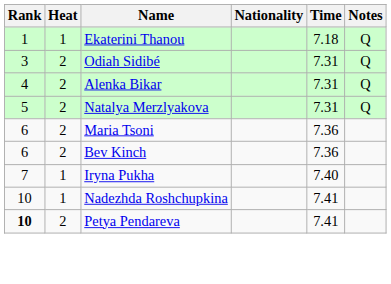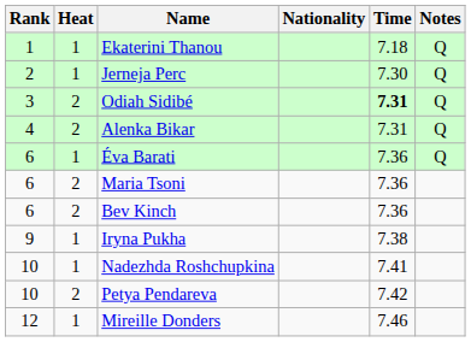+ row: 2 | 1 | Jerneja Perc | 7.30 | Q
Odiah Sidibé | Time: normal -> bold
- row: 5 | 2 | Natalya Merzlyakova | 7.31 | Q
+ row: 6 | 1 | Éva Barati | 7.36 | Q
Iryna Pukha | Rank: 7 -> 9
Iryna Pukha | Time: 7.40 -> 7.38
Petya Pendareva | Rank: bold -> normal
Petya Pendareva | Time: 7.41 -> 7.42
+ row: 12 | 1 | Mireille Donders | 7.46
